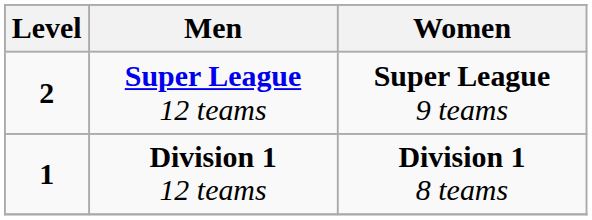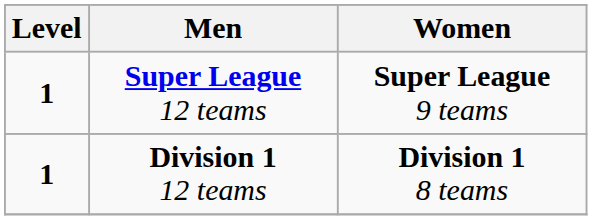Super League 12 teams | Level: 2 -> 1
